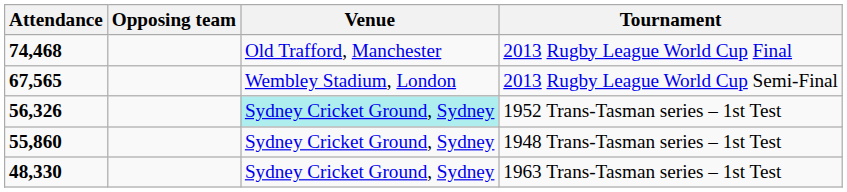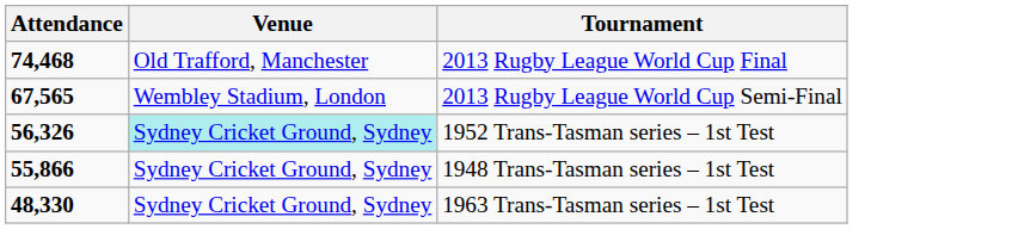- column: Opposing team
1948 Trans-Tasman series – 1st Test | Attendance: 55,860 -> 55,866
